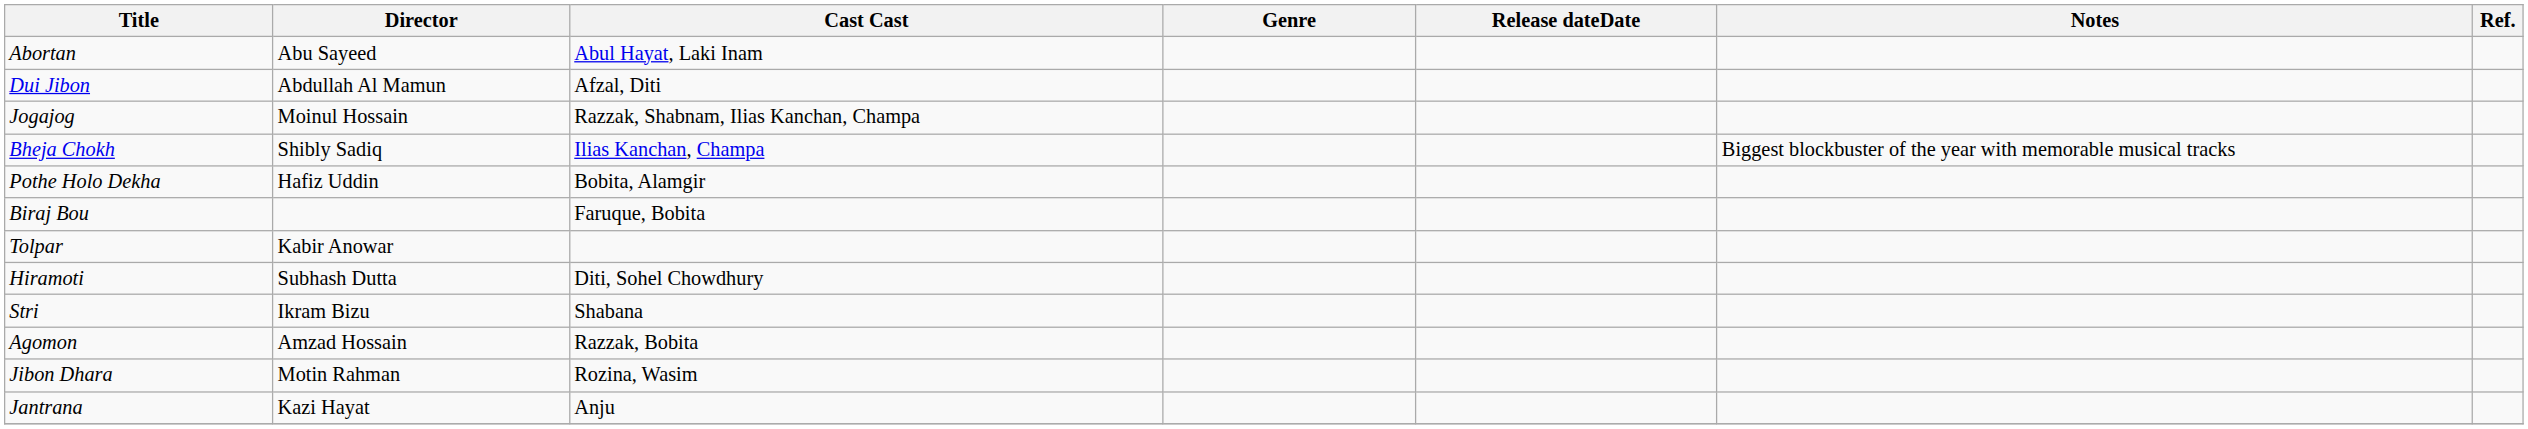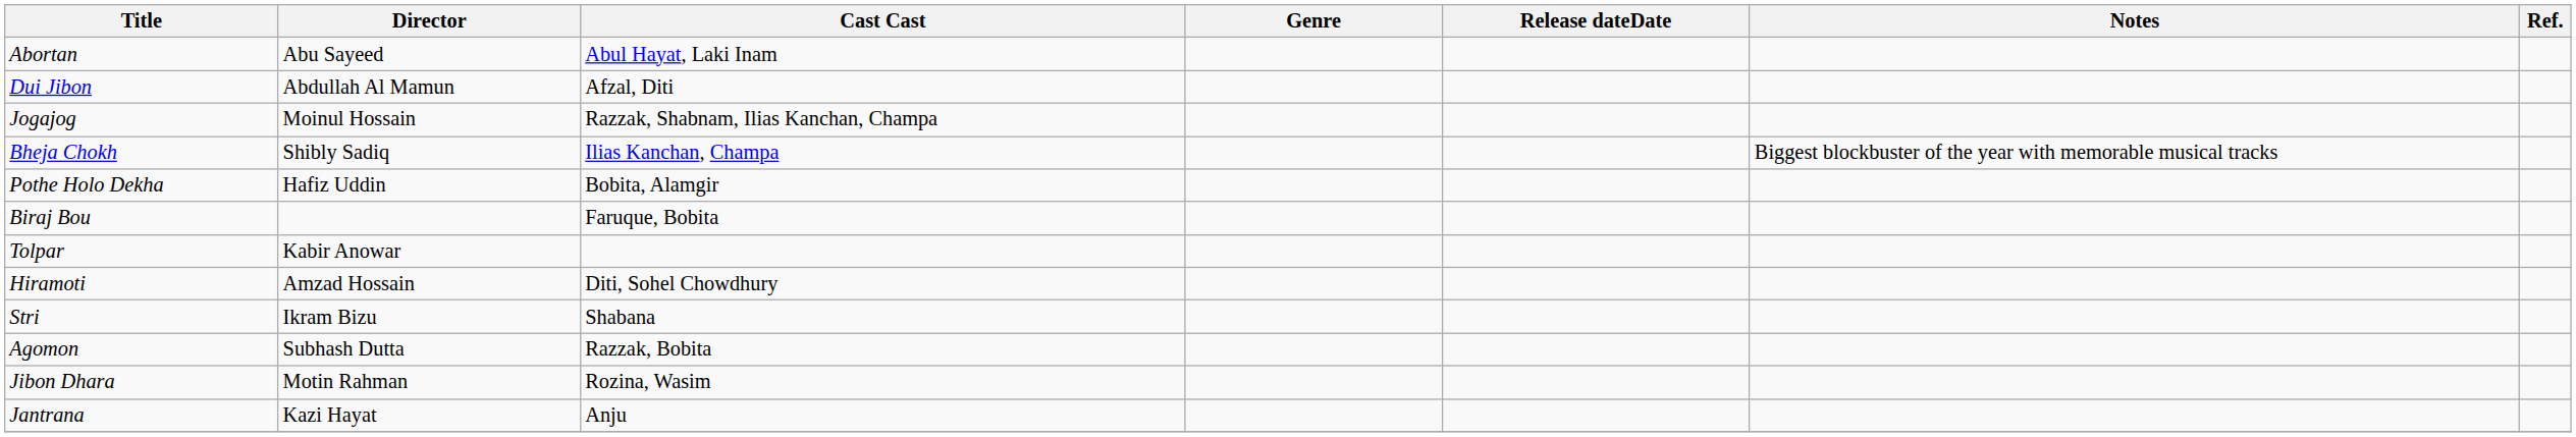Hiramoti | Director: Subhash Dutta -> Amzad Hossain
Agomon | Director: Amzad Hossain -> Subhash Dutta
